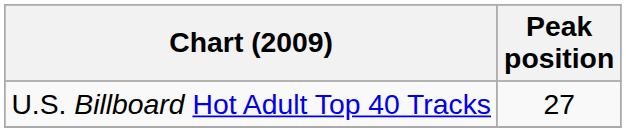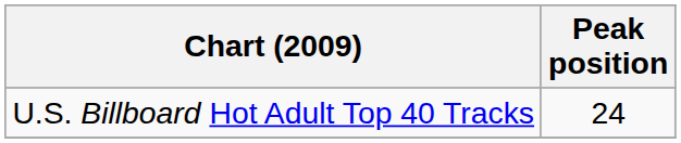U.S. Billboard Hot Adult Top 40 Tracks | Peak position: 27 -> 24
